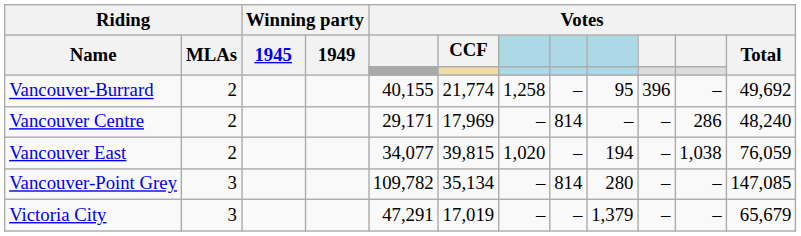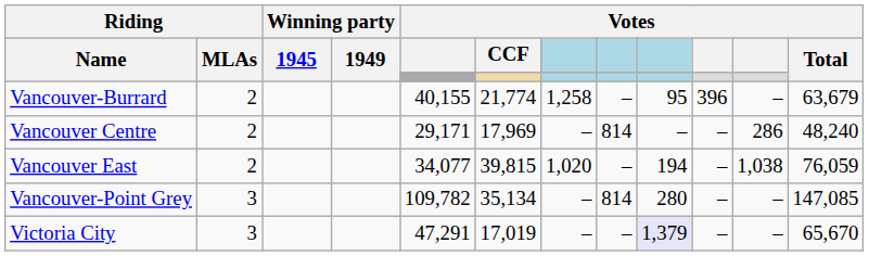Vancouver-Burrard | Votes / Total: 49,692 -> 63,679
Victoria City | column 9: no background -> lavender background
Victoria City | Votes / Total: 65,679 -> 65,670
